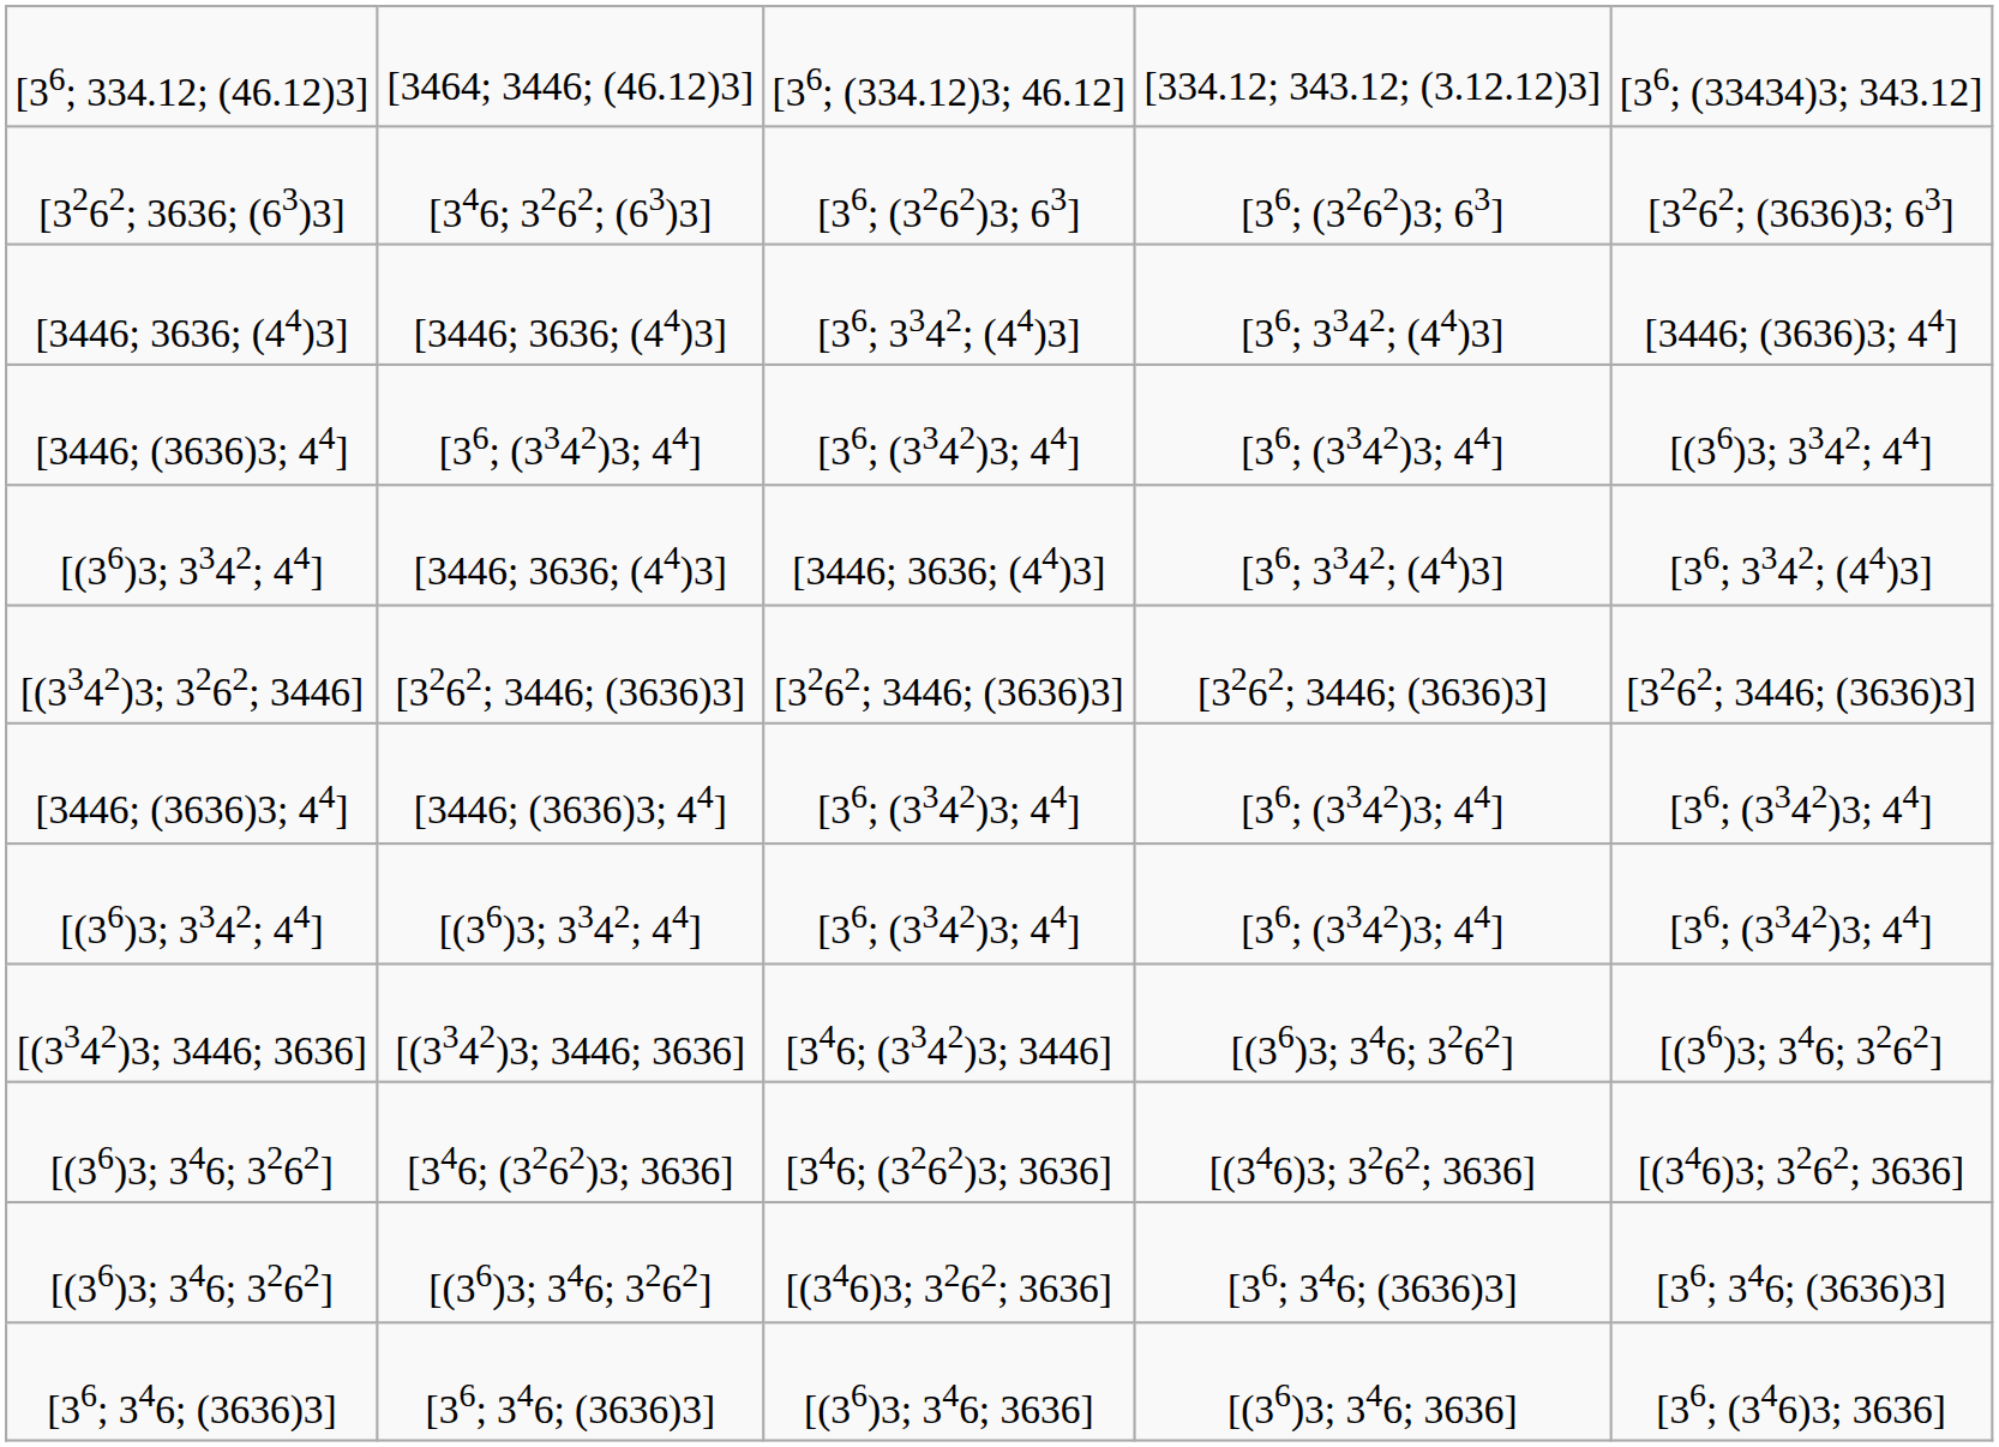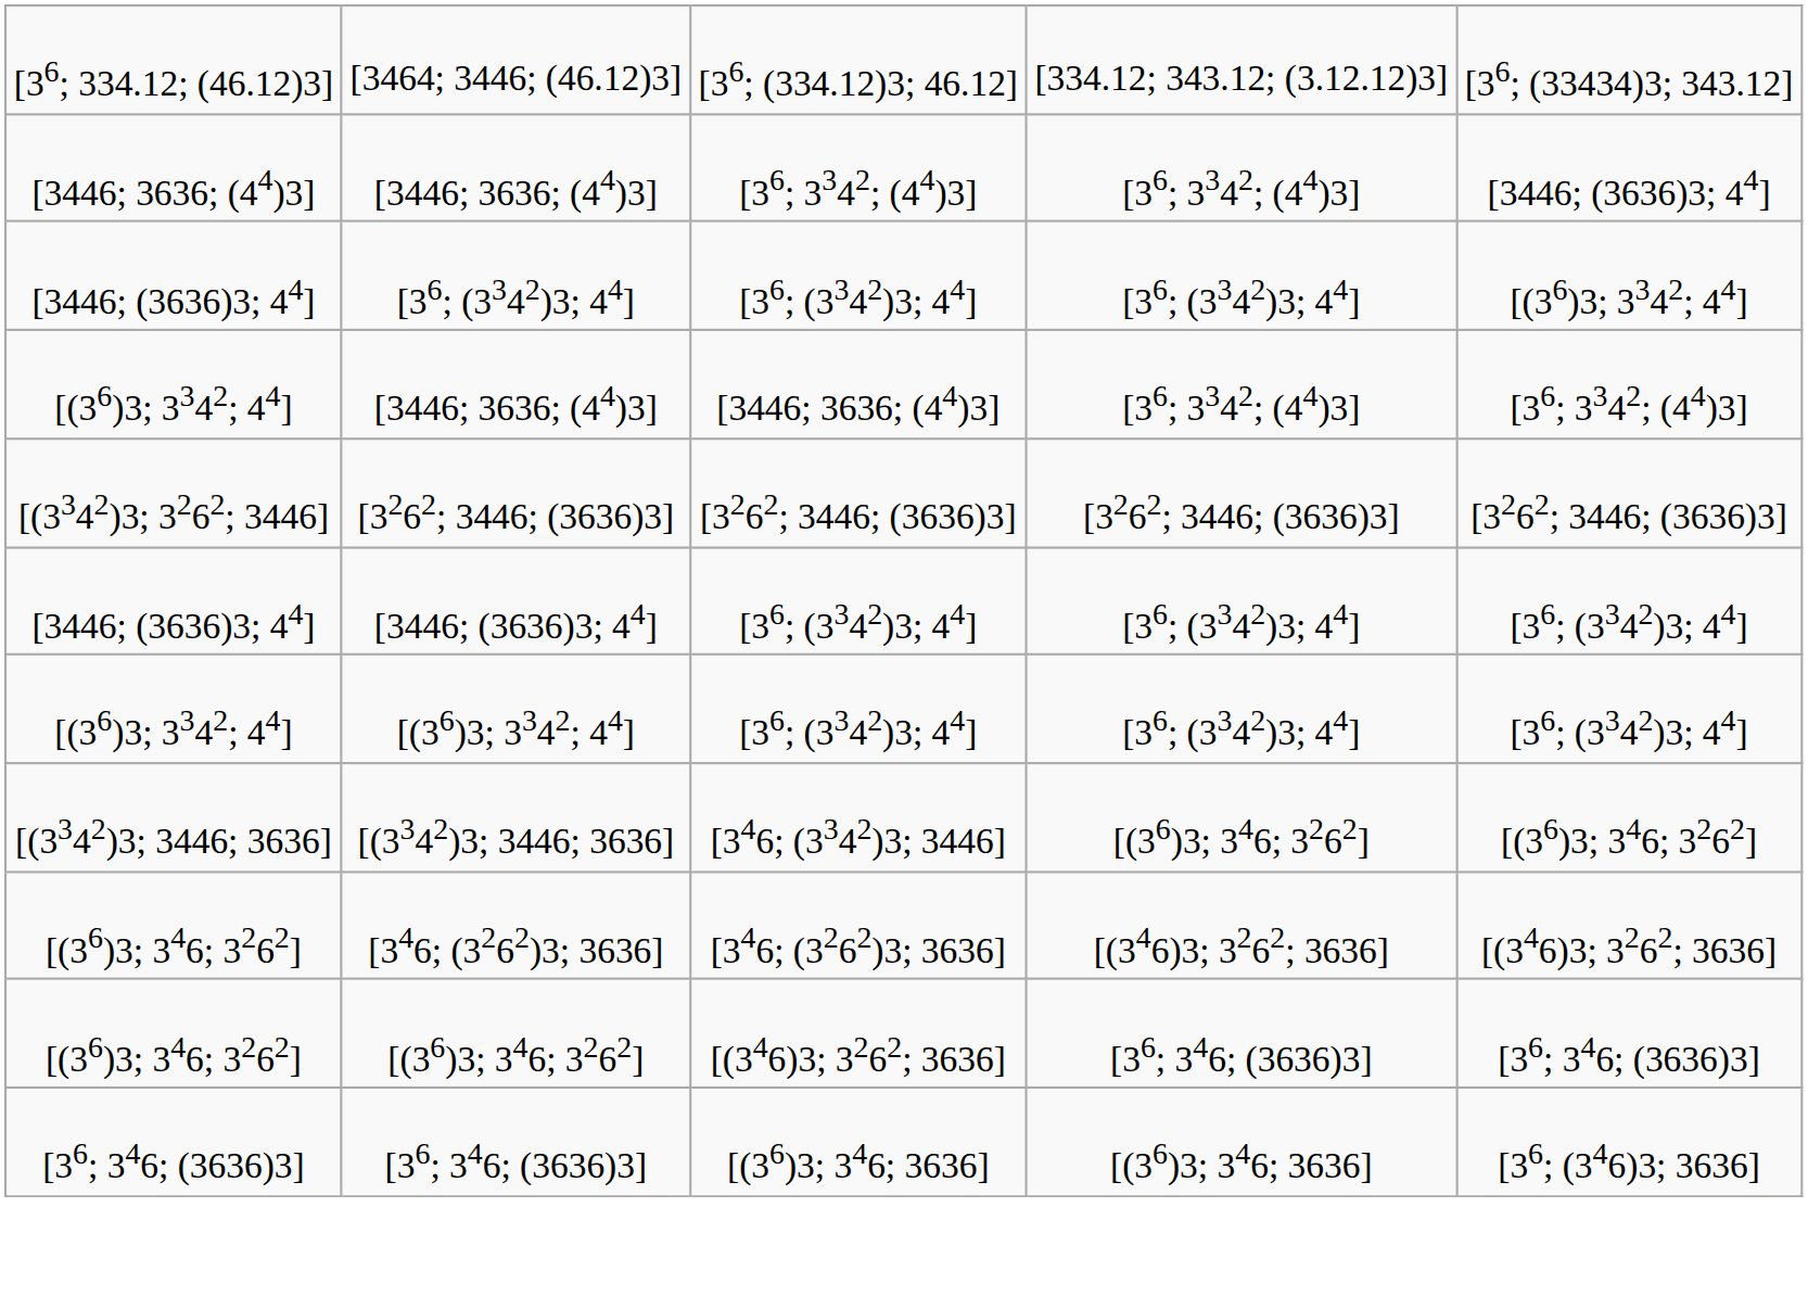- row: [3262; 3636; (63)3] | [346; 3262; (63)3] | [36; (3262)3; 63] | [36; (3262)3; 63] | [3262; (3636)3; 63]
